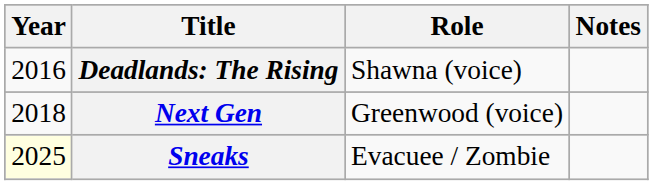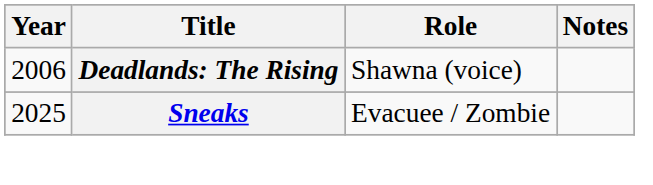Deadlands: The Rising | Year: 2016 -> 2006
- row: 2018 | Next Gen | Greenwood (voice)
Sneaks | Year: lightyellow background -> no background
